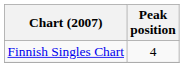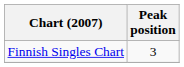Finnish Singles Chart | Peak position: 4 -> 3
